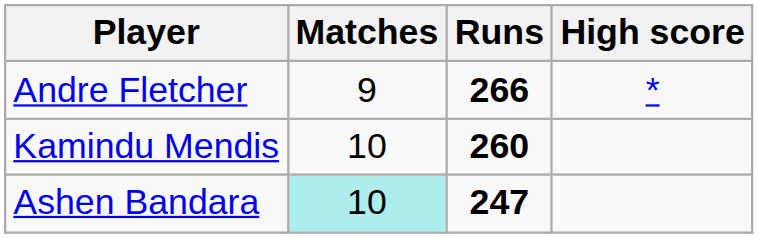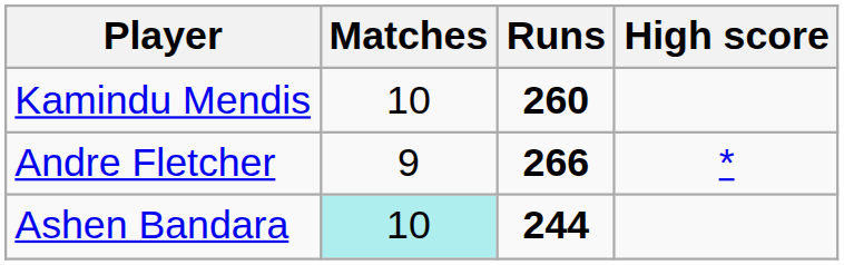rows swapped: Andre Fletcher <-> Kamindu Mendis
Ashen Bandara | Runs: 247 -> 244
